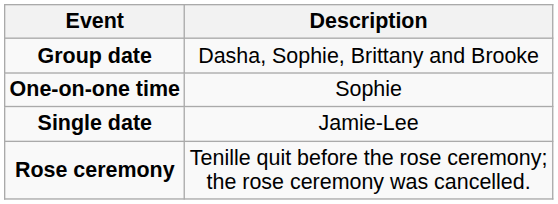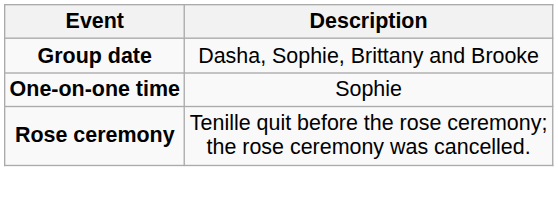- row: Single date | Jamie-Lee
